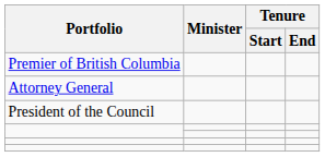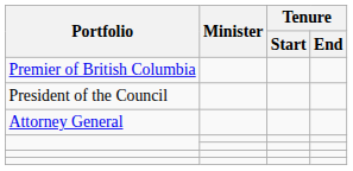rows swapped: President of the Council <-> Attorney General
